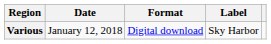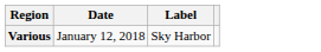- column: Format | Digital download
